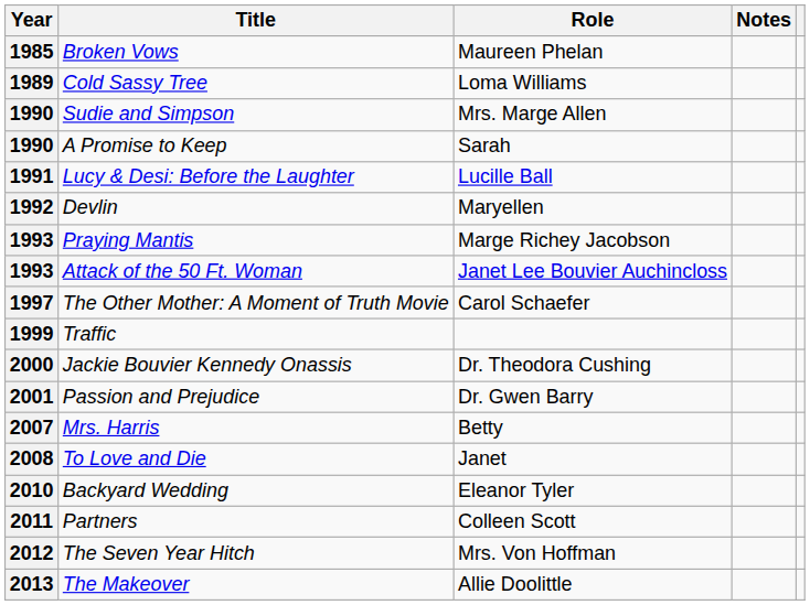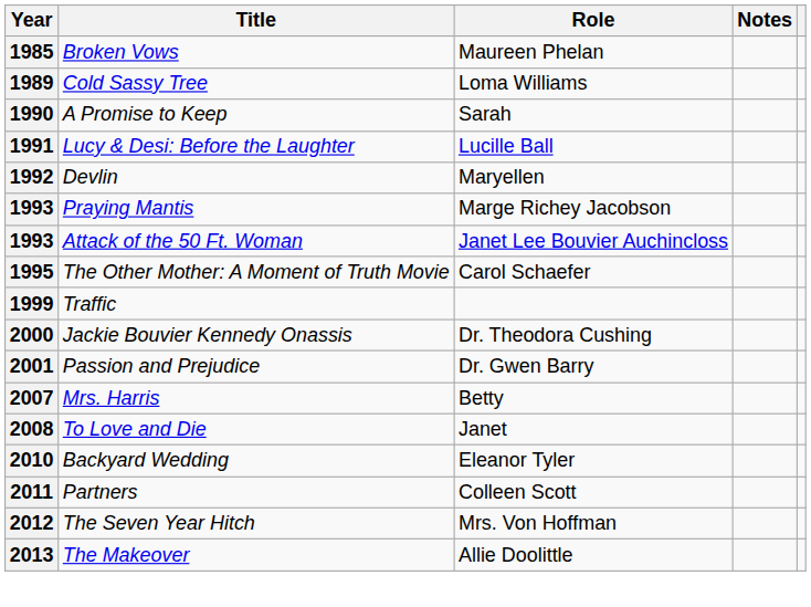- row: 1990 | Sudie and Simpson | Mrs. Marge Allen
The Other Mother: A Moment of Truth Movie | Year: 1997 -> 1995
